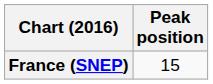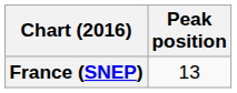France (SNEP) | Peak position: 15 -> 13
